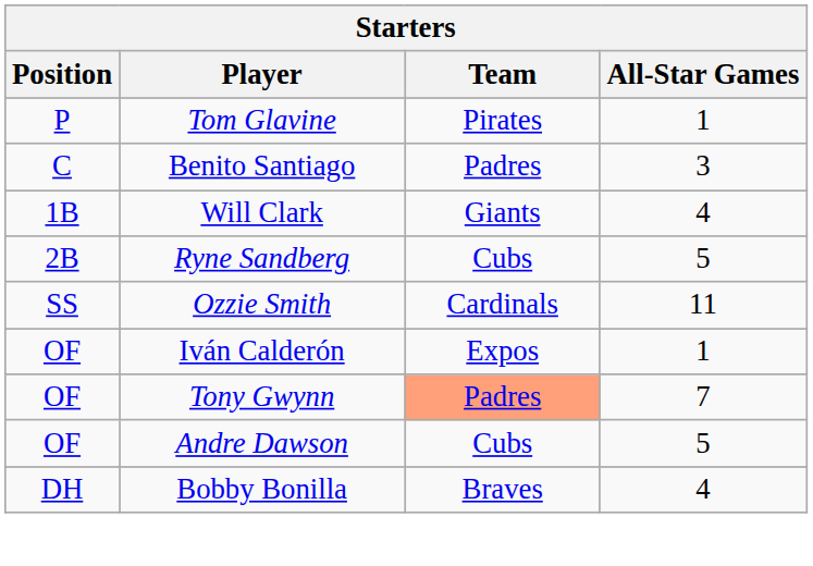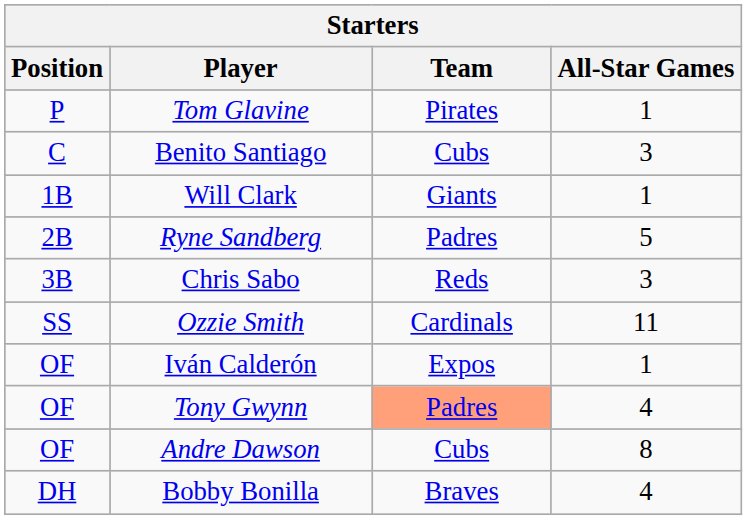Benito Santiago | Team: Padres -> Cubs
Will Clark | All-Star Games: 4 -> 1
Ryne Sandberg | Team: Cubs -> Padres
+ row: 3B | Chris Sabo | Reds | 3
Tony Gwynn | All-Star Games: 7 -> 4
Andre Dawson | All-Star Games: 5 -> 8
